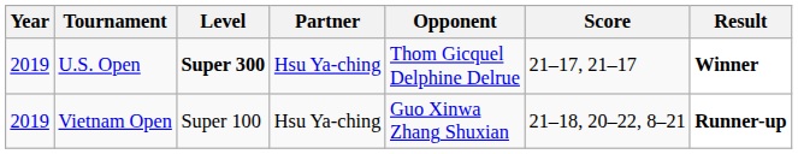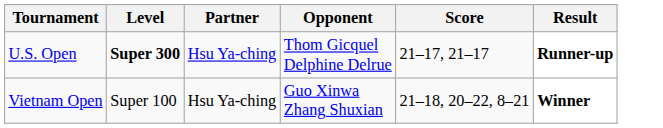- column: Year | 2019 | 2019
U.S. Open | Result: Winner -> Runner-up
Vietnam Open | Result: Runner-up -> Winner
